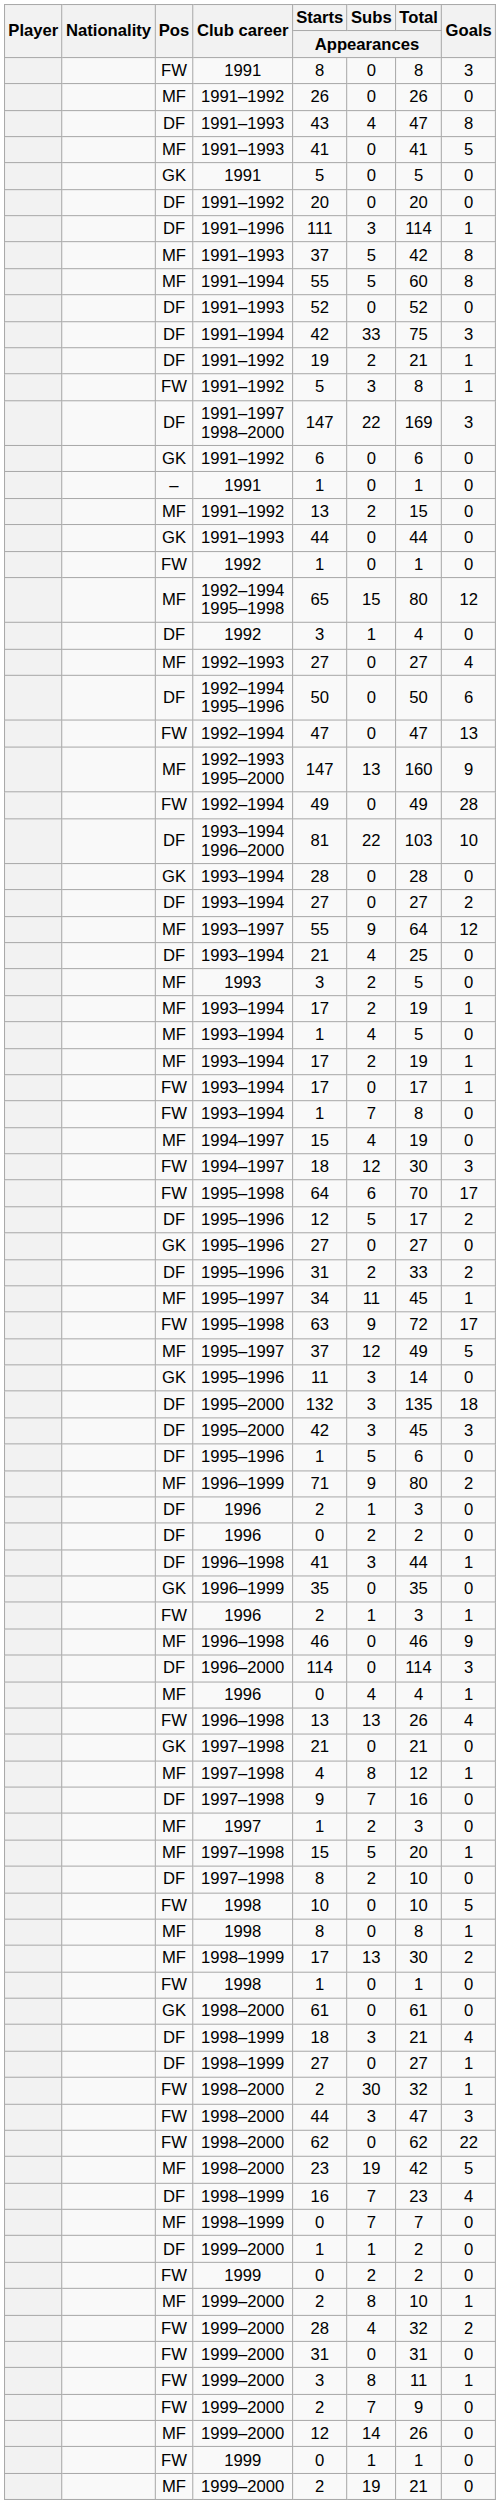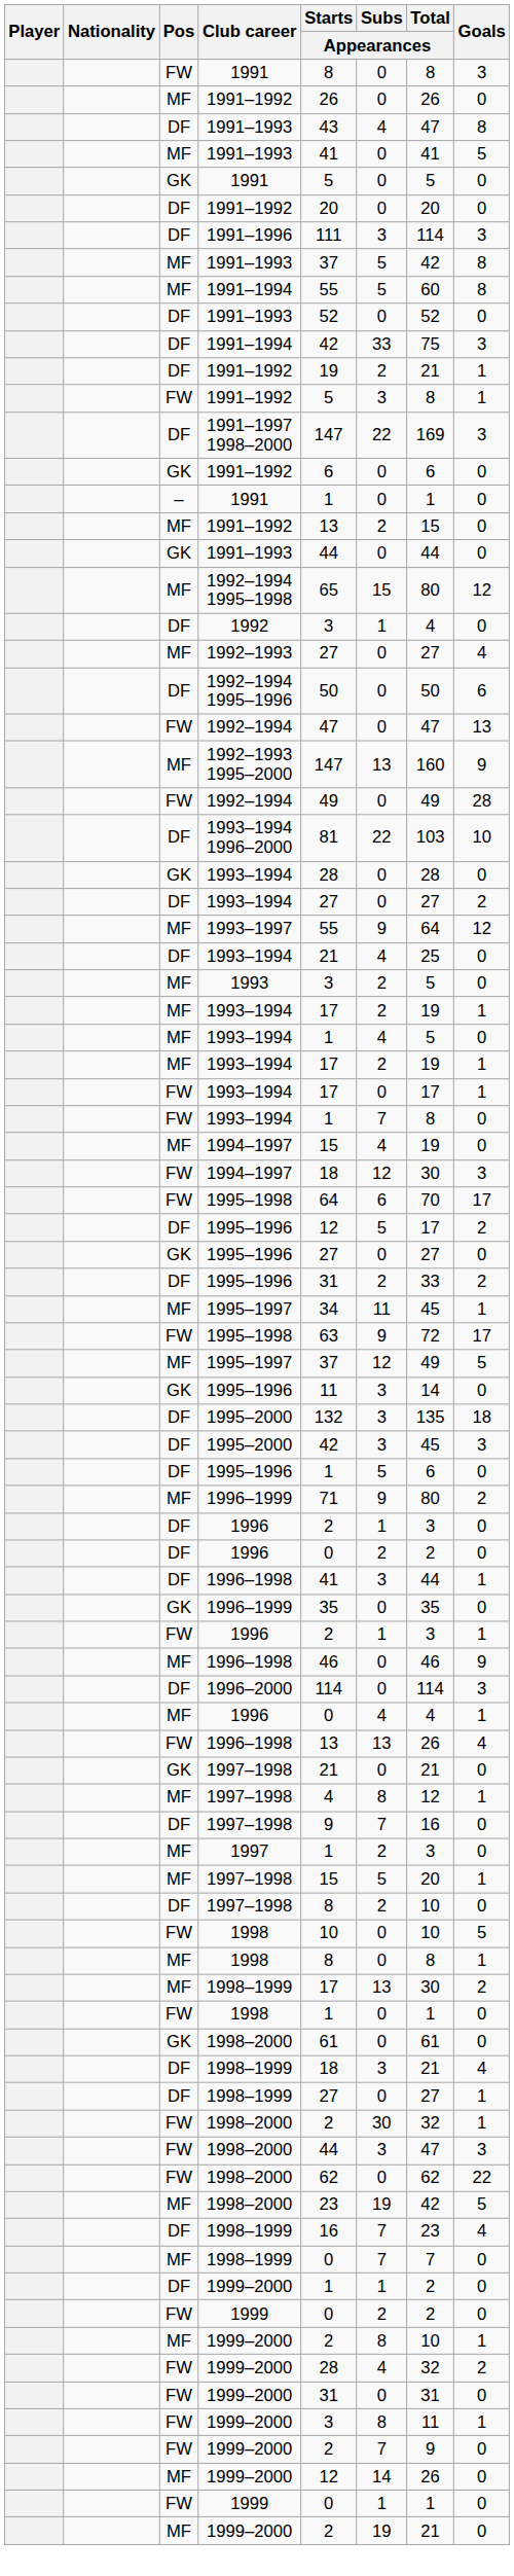1991–1996 | Goals: 1 -> 3
- row: FW | 1992 | 1 | 0 | 1 | 0
